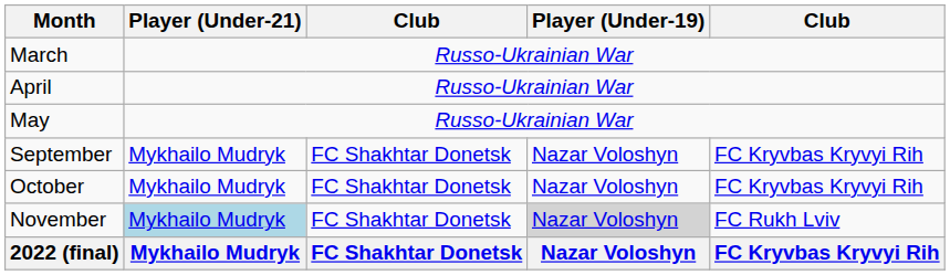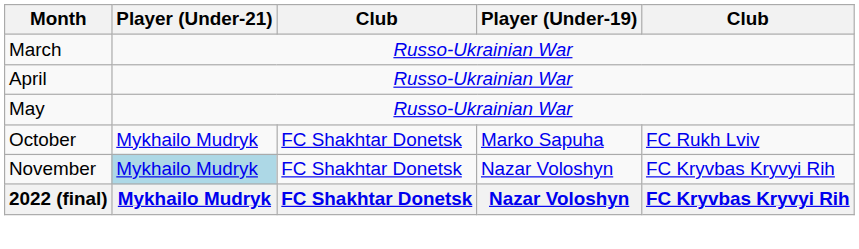- row: September | Mykhailo Mudryk | FC Shakhtar Donetsk | Nazar Voloshyn | FC Kryvbas Kryvyi Rih
October | Player (Under-19): Nazar Voloshyn -> Marko Sapuha
October | column 5: FC Kryvbas Kryvyi Rih -> FC Rukh Lviv
November | Player (Under-19): lightgrey background -> no background
November | column 5: FC Rukh Lviv -> FC Kryvbas Kryvyi Rih
